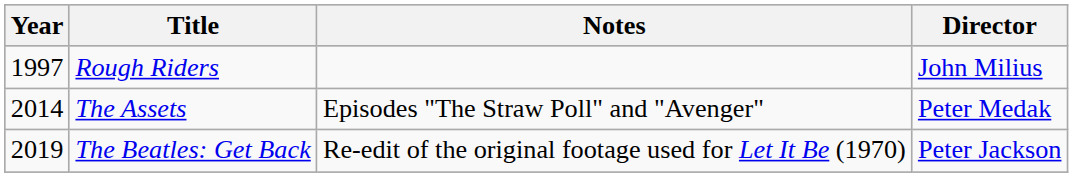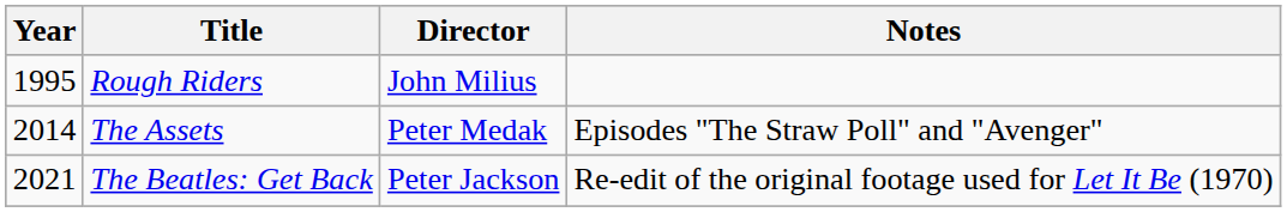columns swapped: Director <-> Notes
Rough Riders | Year: 1997 -> 1995
The Beatles: Get Back | Year: 2019 -> 2021
